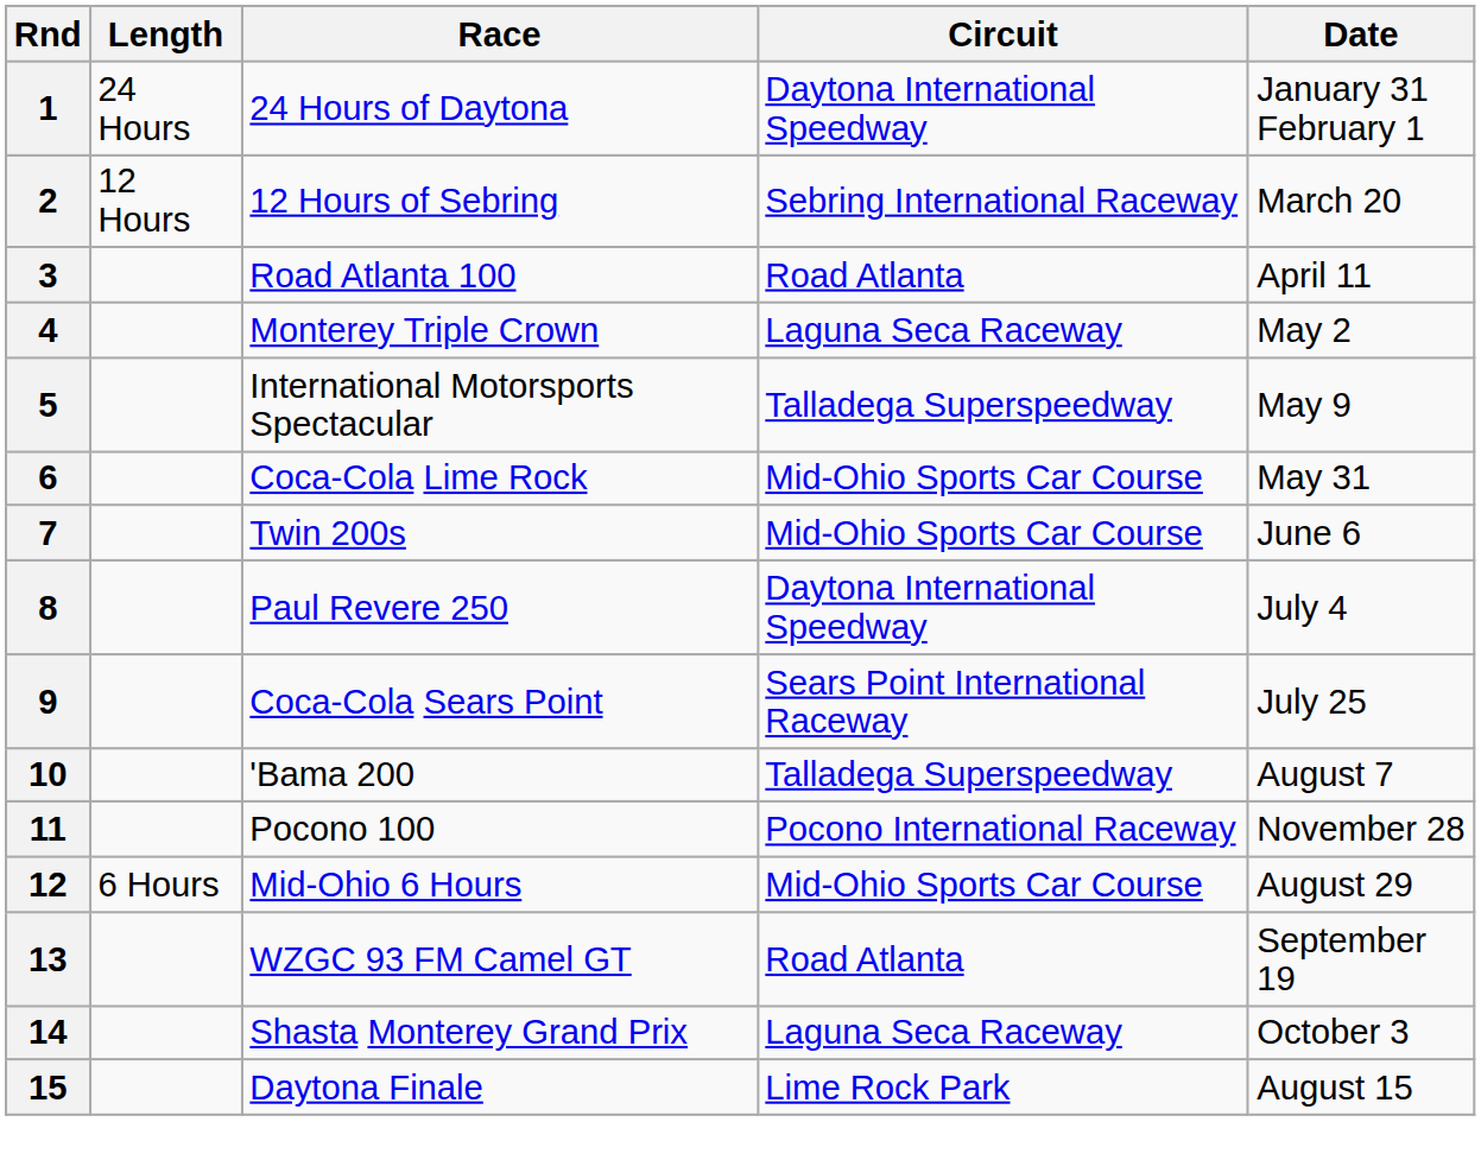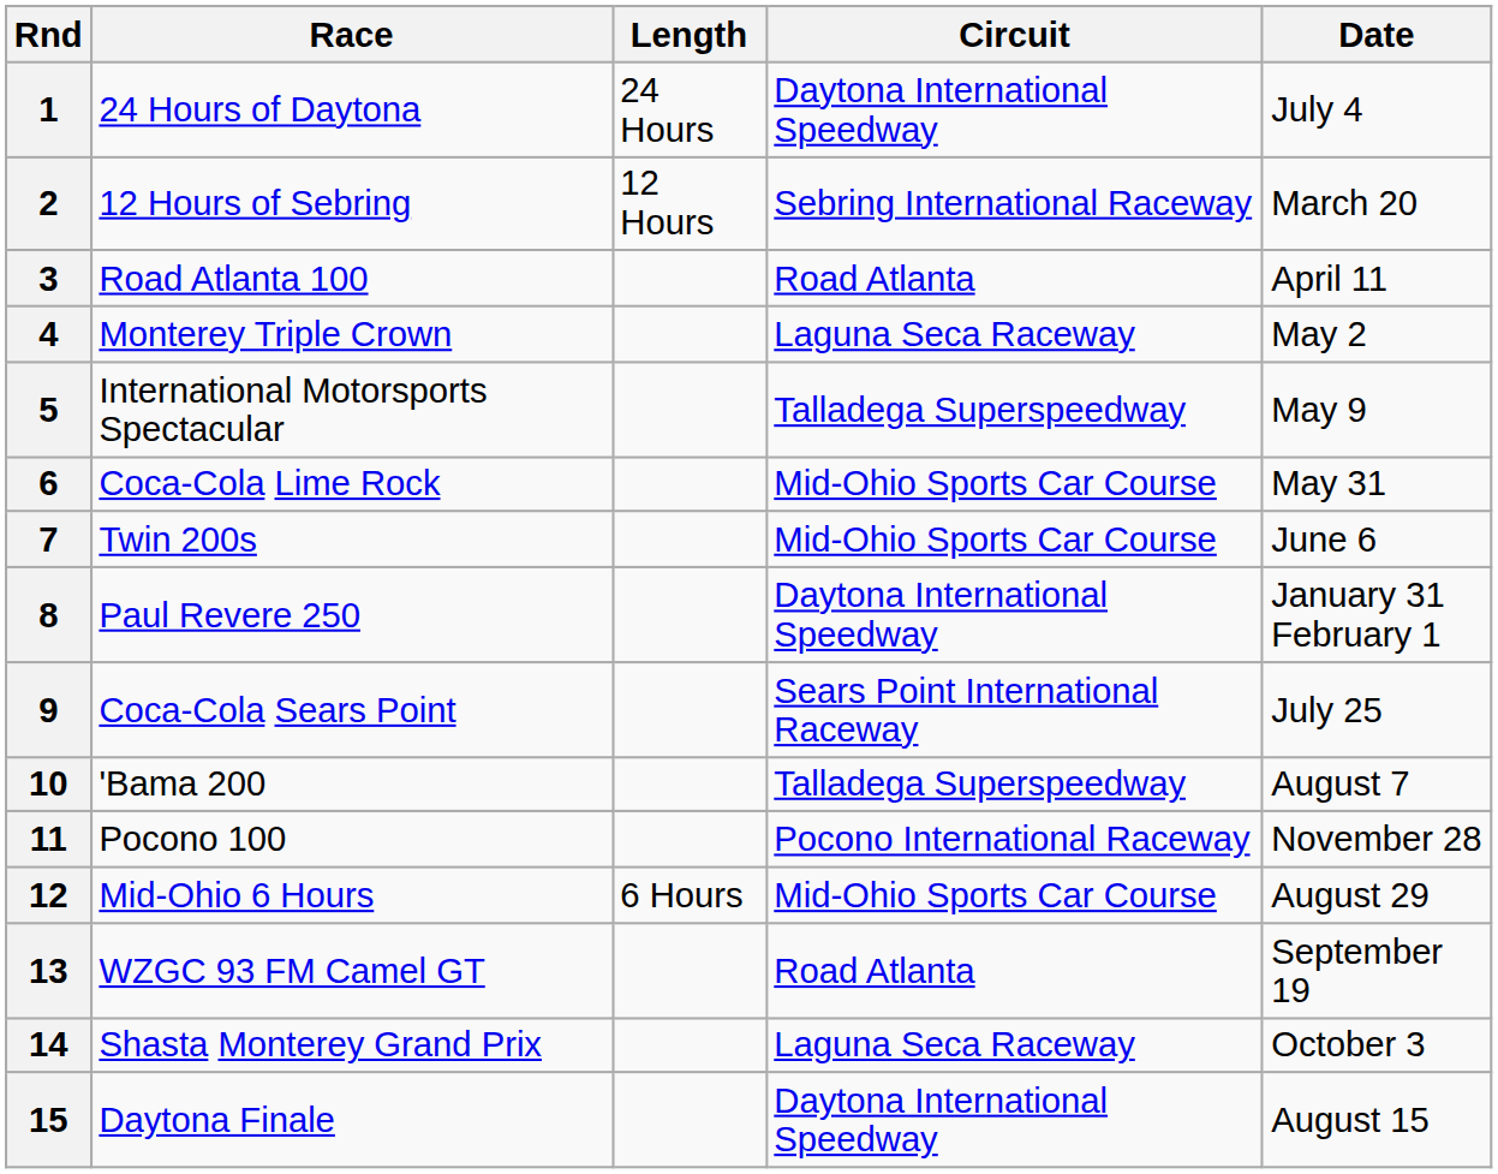columns swapped: Race <-> Length
1 | Date: January 31 February 1 -> July 4
8 | Date: July 4 -> January 31 February 1
15 | Circuit: Lime Rock Park -> Daytona International Speedway
